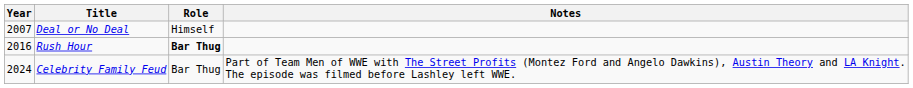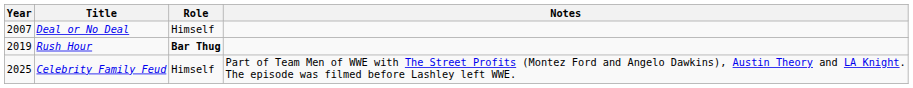Rush Hour | Year: 2016 -> 2019
Celebrity Family Feud | Year: 2024 -> 2025
Celebrity Family Feud | Role: Bar Thug -> Himself
